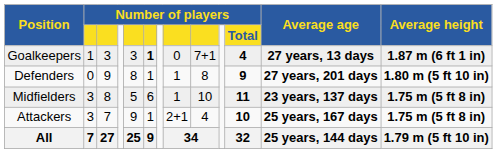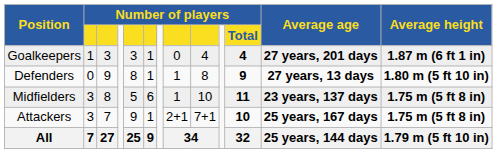Goalkeepers | column 6: bold -> normal
Goalkeepers | column 9: 7+1 -> 4
Goalkeepers | Average age: 27 years, 13 days -> 27 years, 201 days
Defenders | Average age: 27 years, 201 days -> 27 years, 13 days
Attackers | column 9: 4 -> 7+1
